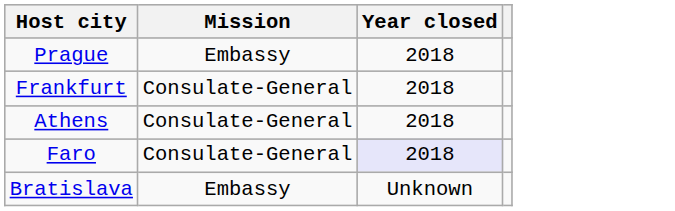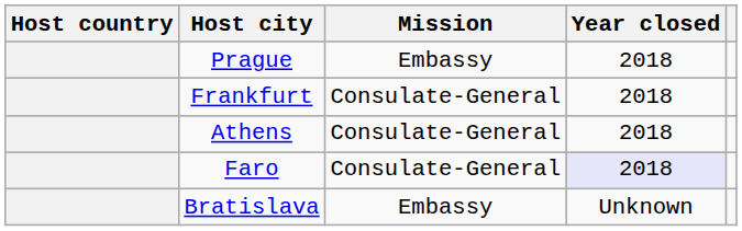+ column: Host country
